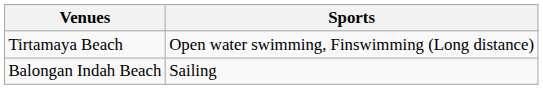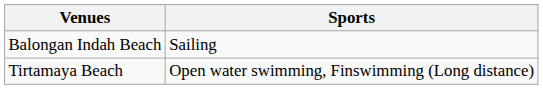rows swapped: Tirtamaya Beach <-> Balongan Indah Beach
